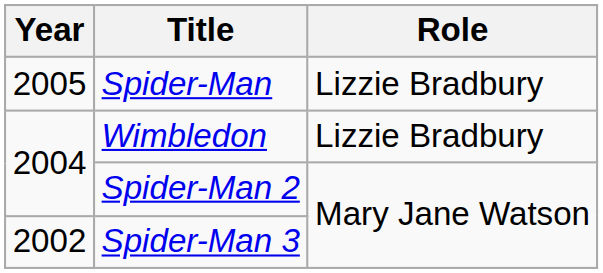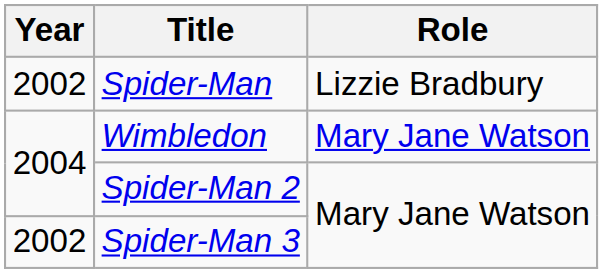Spider-Man | Year: 2005 -> 2002
Wimbledon | Role: Lizzie Bradbury -> Mary Jane Watson
